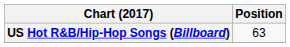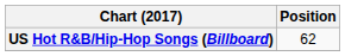US Hot R&B/Hip-Hop Songs (Billboard) | Position: 63 -> 62
